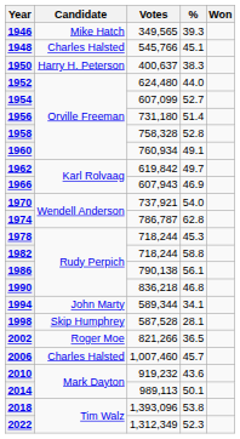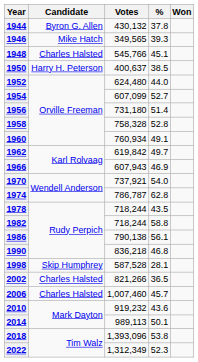+ row: 1944 | Byron G. Allen | 430,132 | 37.8
1950 | %: 38.3 -> 38.5
1978 | %: 45.3 -> 43.5
- row: 1994 | John Marty | 589,344 | 34.1
2002 | Candidate: Roger Moe -> Charles Halsted
